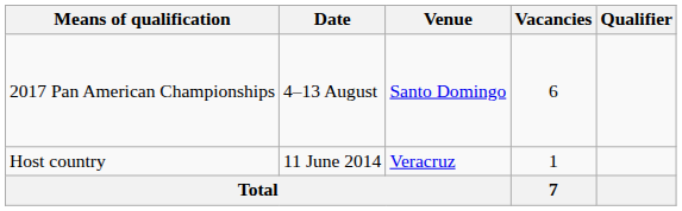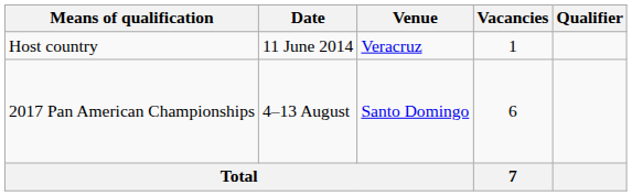rows swapped: Host country <-> 2017 Pan American Championships
